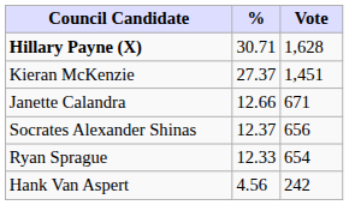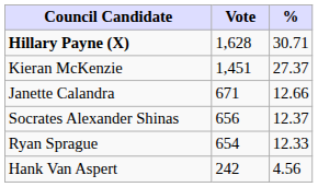columns swapped: Vote <-> %
